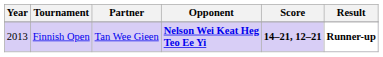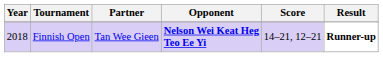Finnish Open | Year: 2013 -> 2018
Finnish Open | Score: bold -> normal
